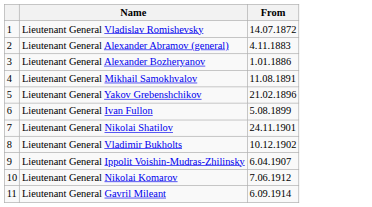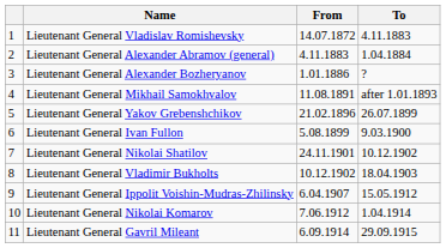+ column: To | 4.11.1883 | 1.04.1884 | ? | after 1.01.1893 | 26.07.1899 | 9.03.1900 | 10.12.1902 | 18.04.1903 | 15.05.1912 | 1.04.1914 | 29.09.1915
